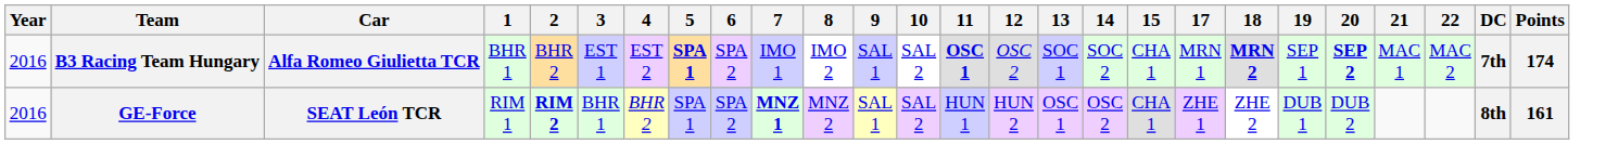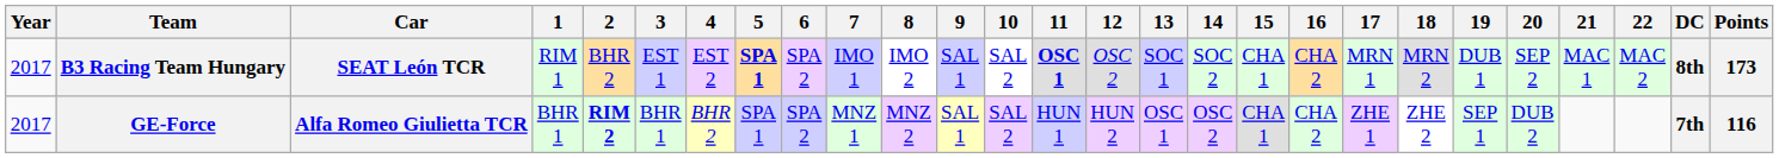+ column: 16 | CHA 2 | CHA 2
B3 Racing Team Hungary | Year: 2016 -> 2017
B3 Racing Team Hungary | Car: Alfa Romeo Giulietta TCR -> SEAT León TCR
B3 Racing Team Hungary | 1: BHR 1 -> RIM 1
B3 Racing Team Hungary | 18: bold -> normal
B3 Racing Team Hungary | 19: SEP 1 -> DUB 1
B3 Racing Team Hungary | 20: bold -> normal
B3 Racing Team Hungary | DC: 7th -> 8th
B3 Racing Team Hungary | Points: 174 -> 173
GE-Force | Year: 2016 -> 2017
GE-Force | Car: SEAT León TCR -> Alfa Romeo Giulietta TCR
GE-Force | 1: RIM 1 -> BHR 1
GE-Force | 7: bold -> normal
GE-Force | 19: DUB 1 -> SEP 1
GE-Force | DC: 8th -> 7th
GE-Force | Points: 161 -> 116
